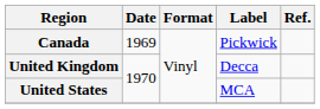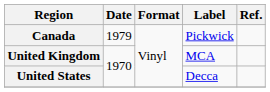Canada | Date: 1969 -> 1979
United Kingdom | Label: Decca -> MCA
United States | Label: MCA -> Decca
